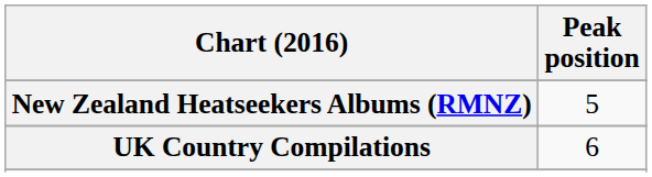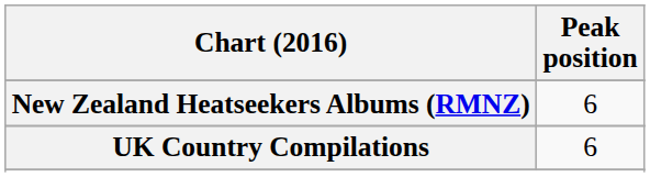New Zealand Heatseekers Albums (RMNZ) | Peak position: 5 -> 6
